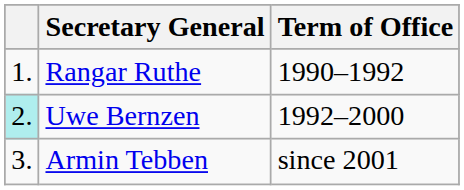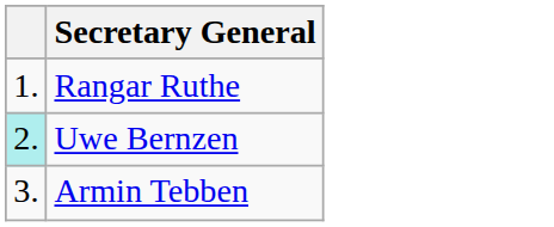- column: Term of Office | 1990–1992 | 1992–2000 | since 2001
